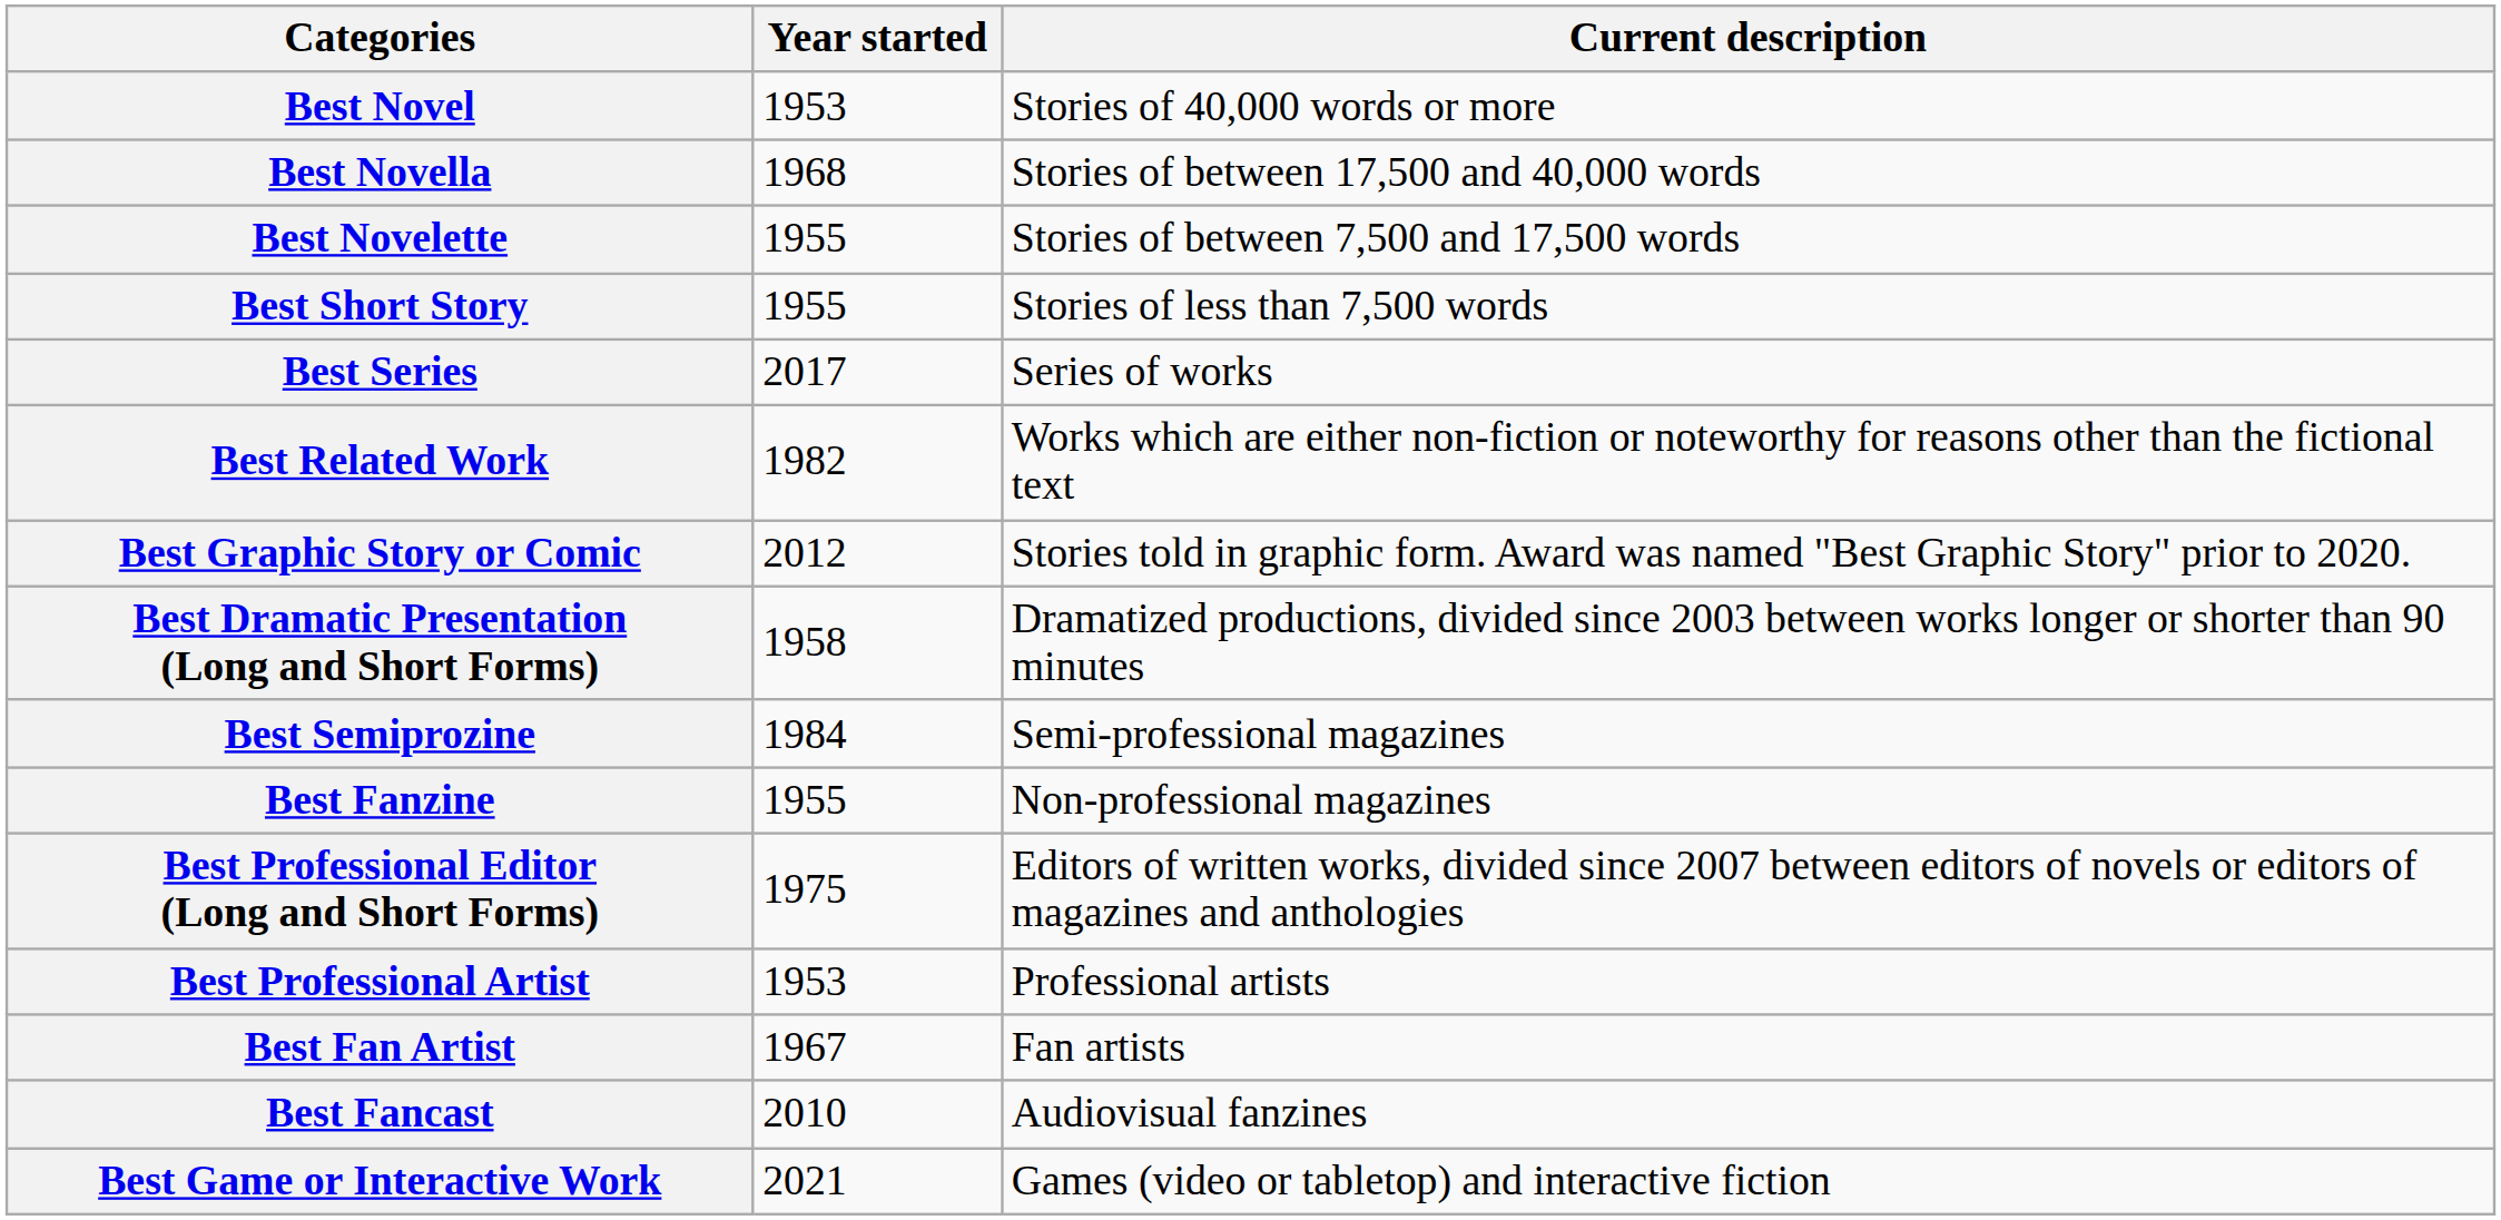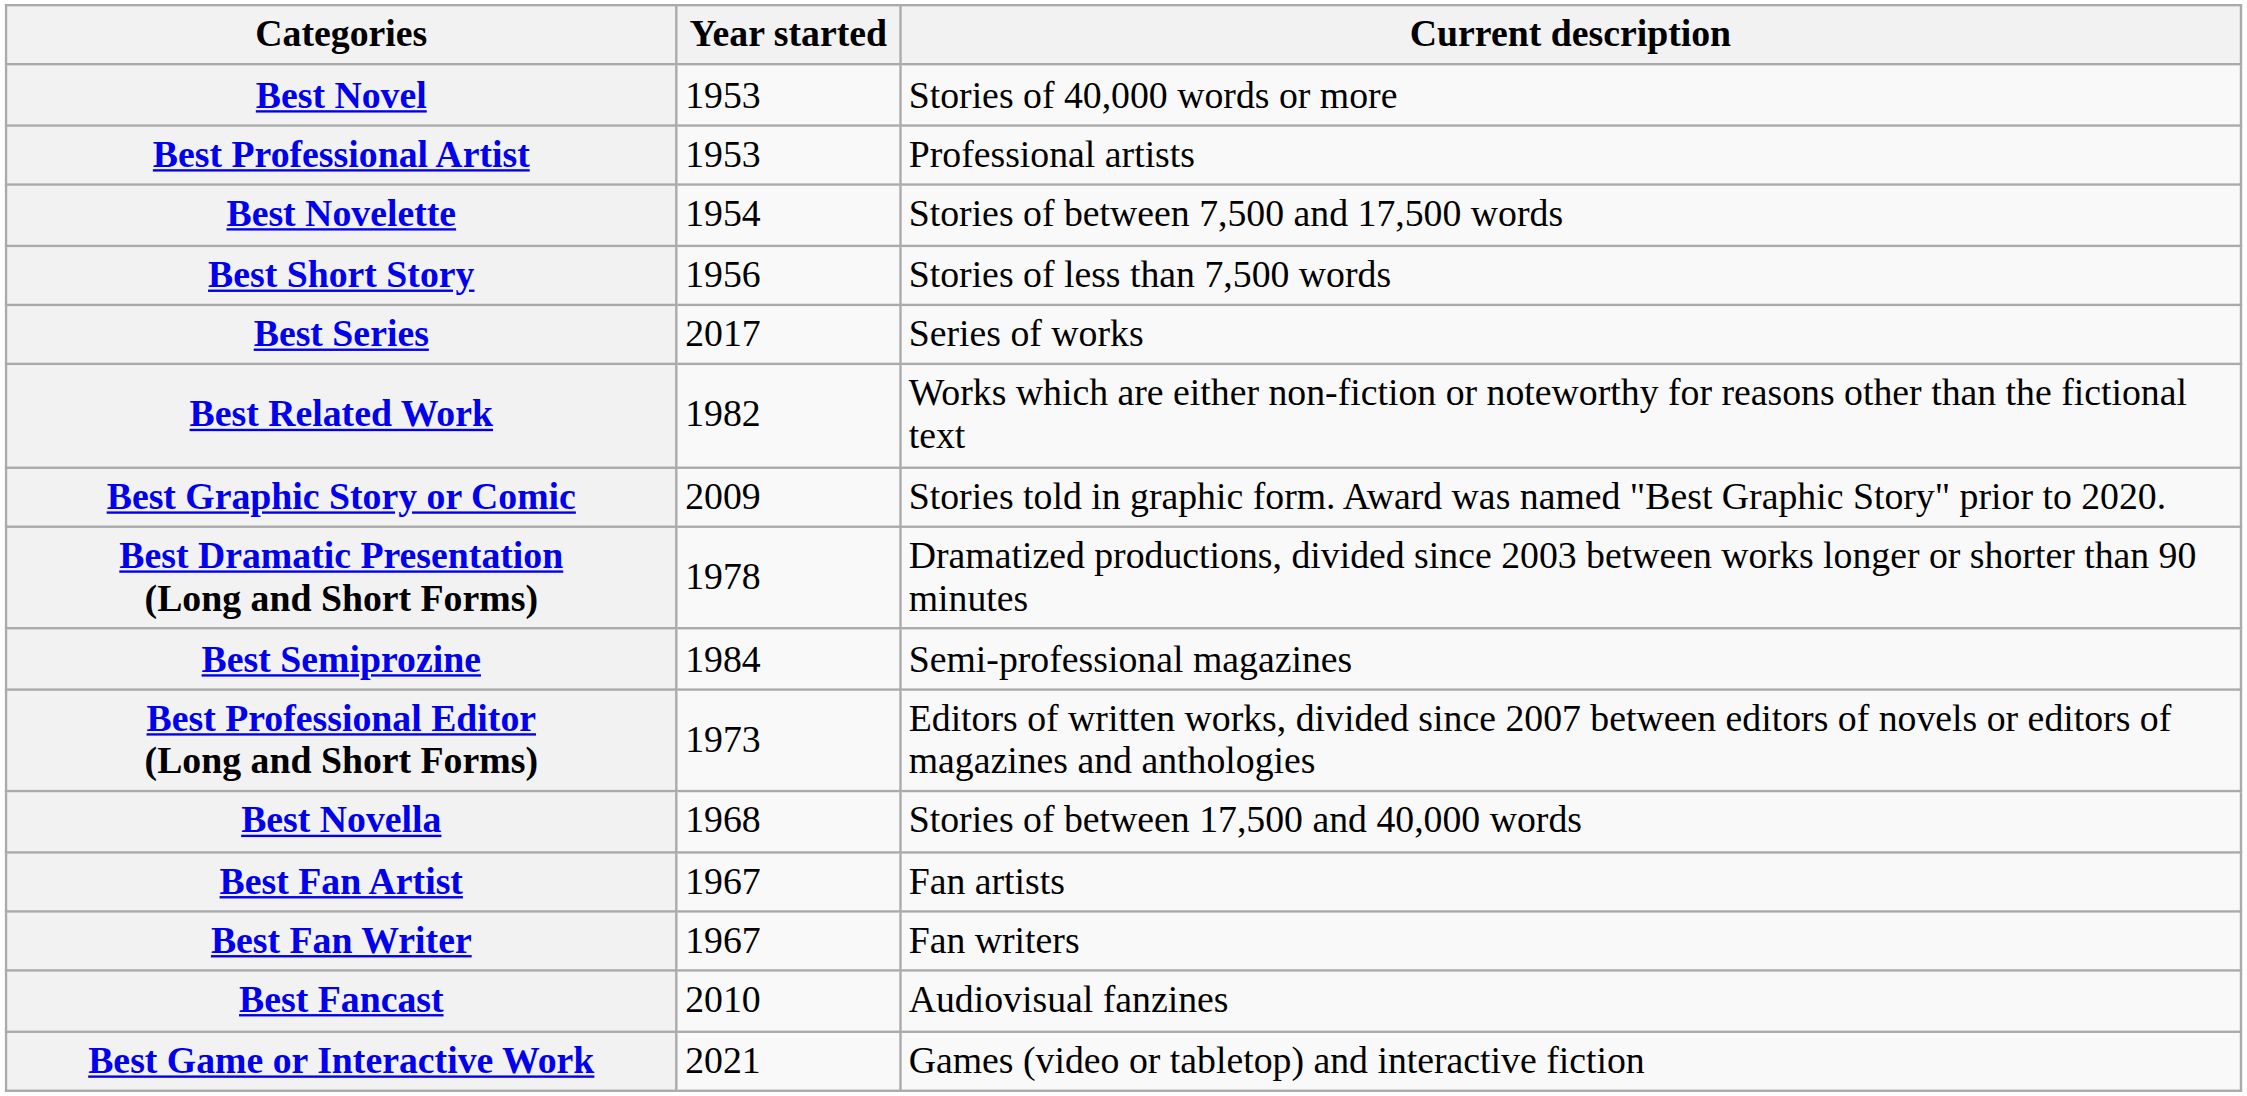rows swapped: Best Novella <-> Best Professional Artist
Best Novelette | Year started: 1955 -> 1954
Best Short Story | Year started: 1955 -> 1956
Best Graphic Story or Comic | Year started: 2012 -> 2009
Best Dramatic Presentation (Long and Short Forms) | Year started: 1958 -> 1978
- row: Best Fanzine | 1955 | Non-professional magazines
Best Professional Editor (Long and Short Forms) | Year started: 1975 -> 1973
+ row: Best Fan Writer | 1967 | Fan writers
